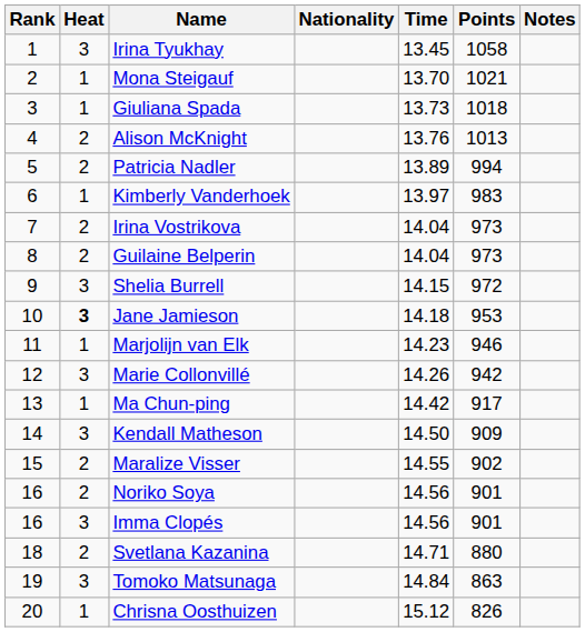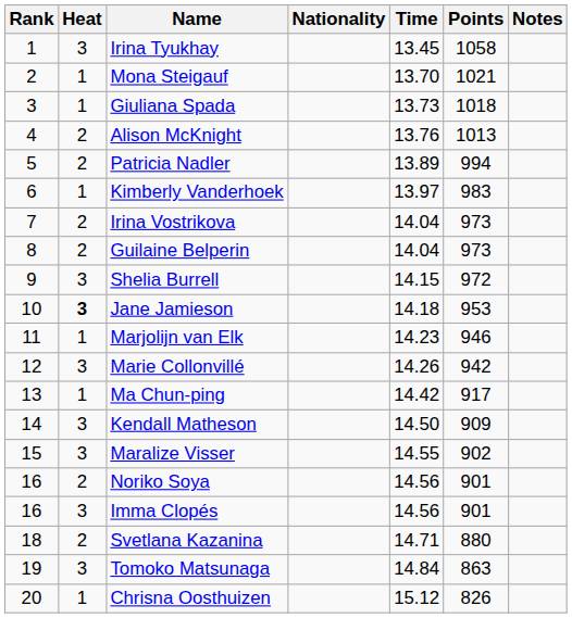Maralize Visser | Heat: 2 -> 3
